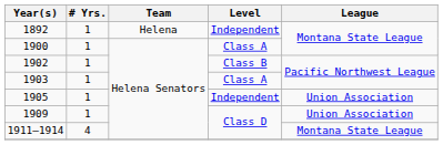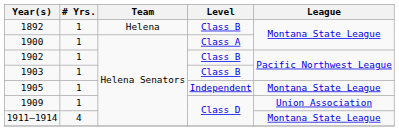1892 | Level: Independent -> Class B
1903 | Level: Class A -> Class B
1905 | League: Union Association -> Montana State League
